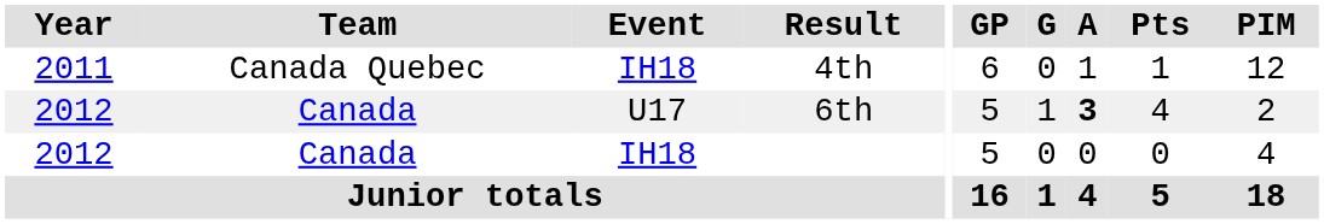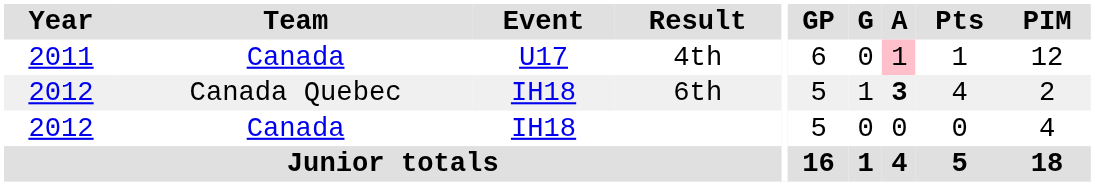4th | Team: Canada Quebec -> Canada
4th | Event: IH18 -> U17
4th | A: no background -> pink background
6th | Team: Canada -> Canada Quebec
6th | Event: U17 -> IH18
